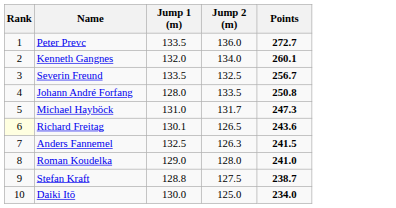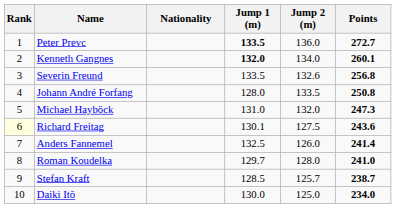+ column: Nationality
Peter Prevc | Jump 1 (m): normal -> bold
Kenneth Gangnes | Jump 1 (m): normal -> bold
Severin Freund | Jump 2 (m): 132.5 -> 132.6
Severin Freund | Points: 256.7 -> 256.8
Michael Hayböck | Jump 2 (m): 131.7 -> 132.0
Richard Freitag | Jump 2 (m): 126.5 -> 127.5
Anders Fannemel | Jump 2 (m): 126.3 -> 126.0
Anders Fannemel | Points: 241.5 -> 241.4
Roman Koudelka | Jump 1 (m): 129.0 -> 129.7
Stefan Kraft | Jump 1 (m): 128.8 -> 128.5
Stefan Kraft | Jump 2 (m): 127.5 -> 125.7
